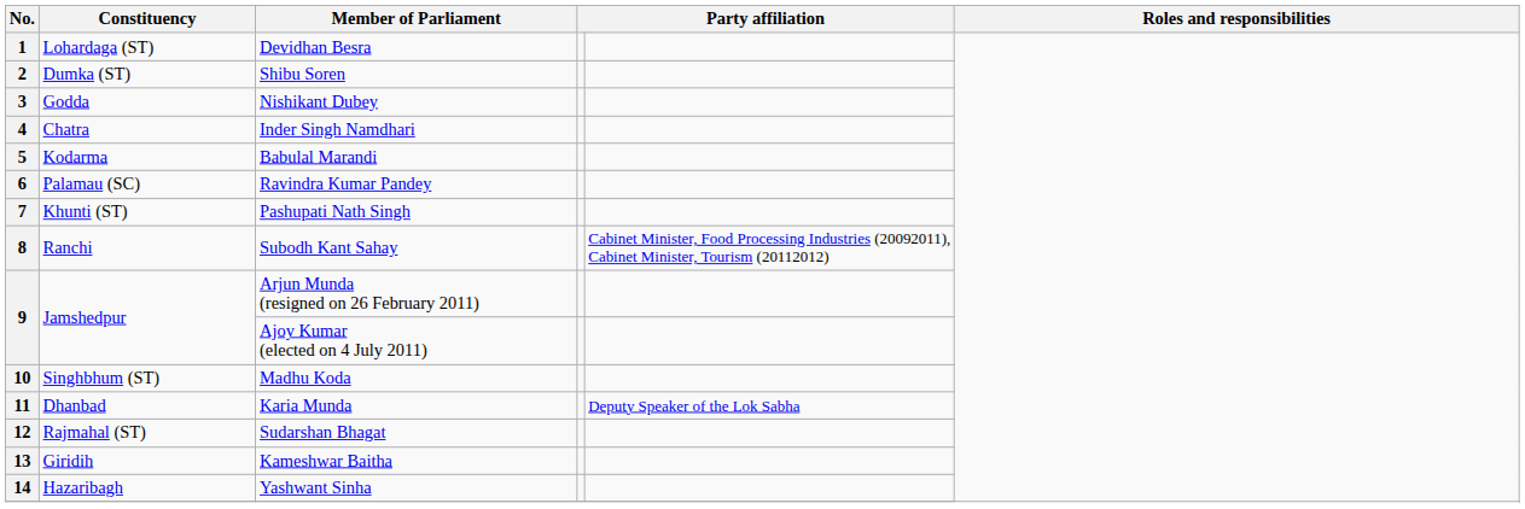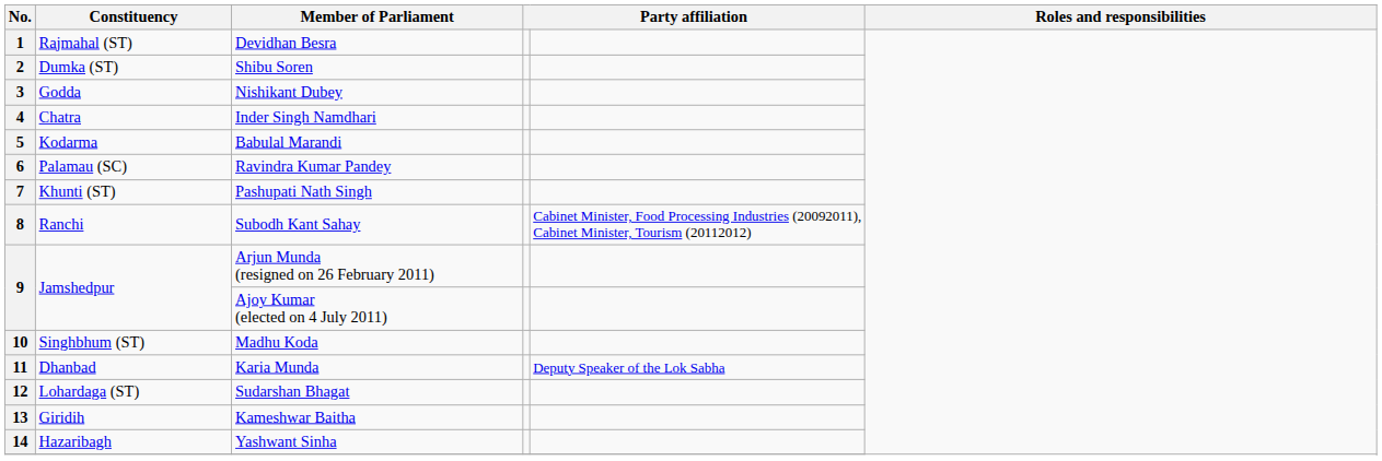1 | Constituency: Lohardaga (ST) -> Rajmahal (ST)
12 | Constituency: Rajmahal (ST) -> Lohardaga (ST)
